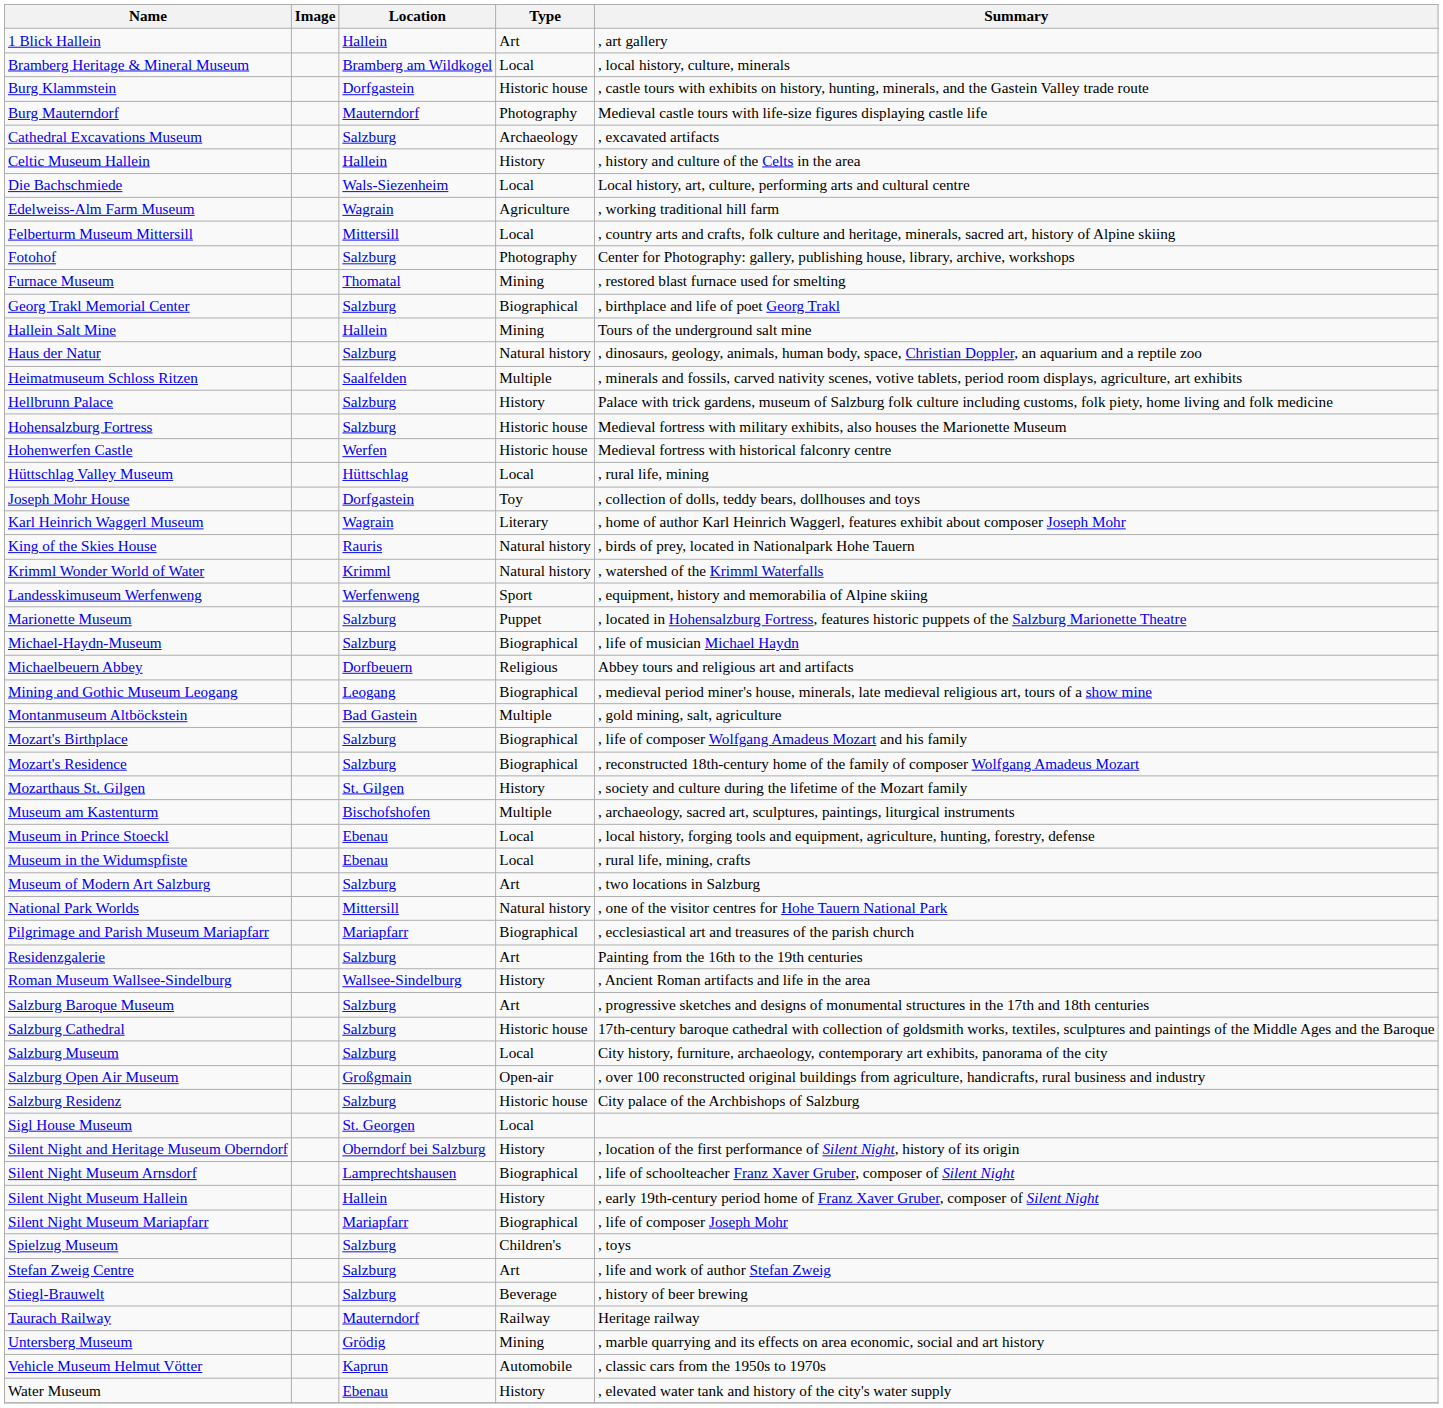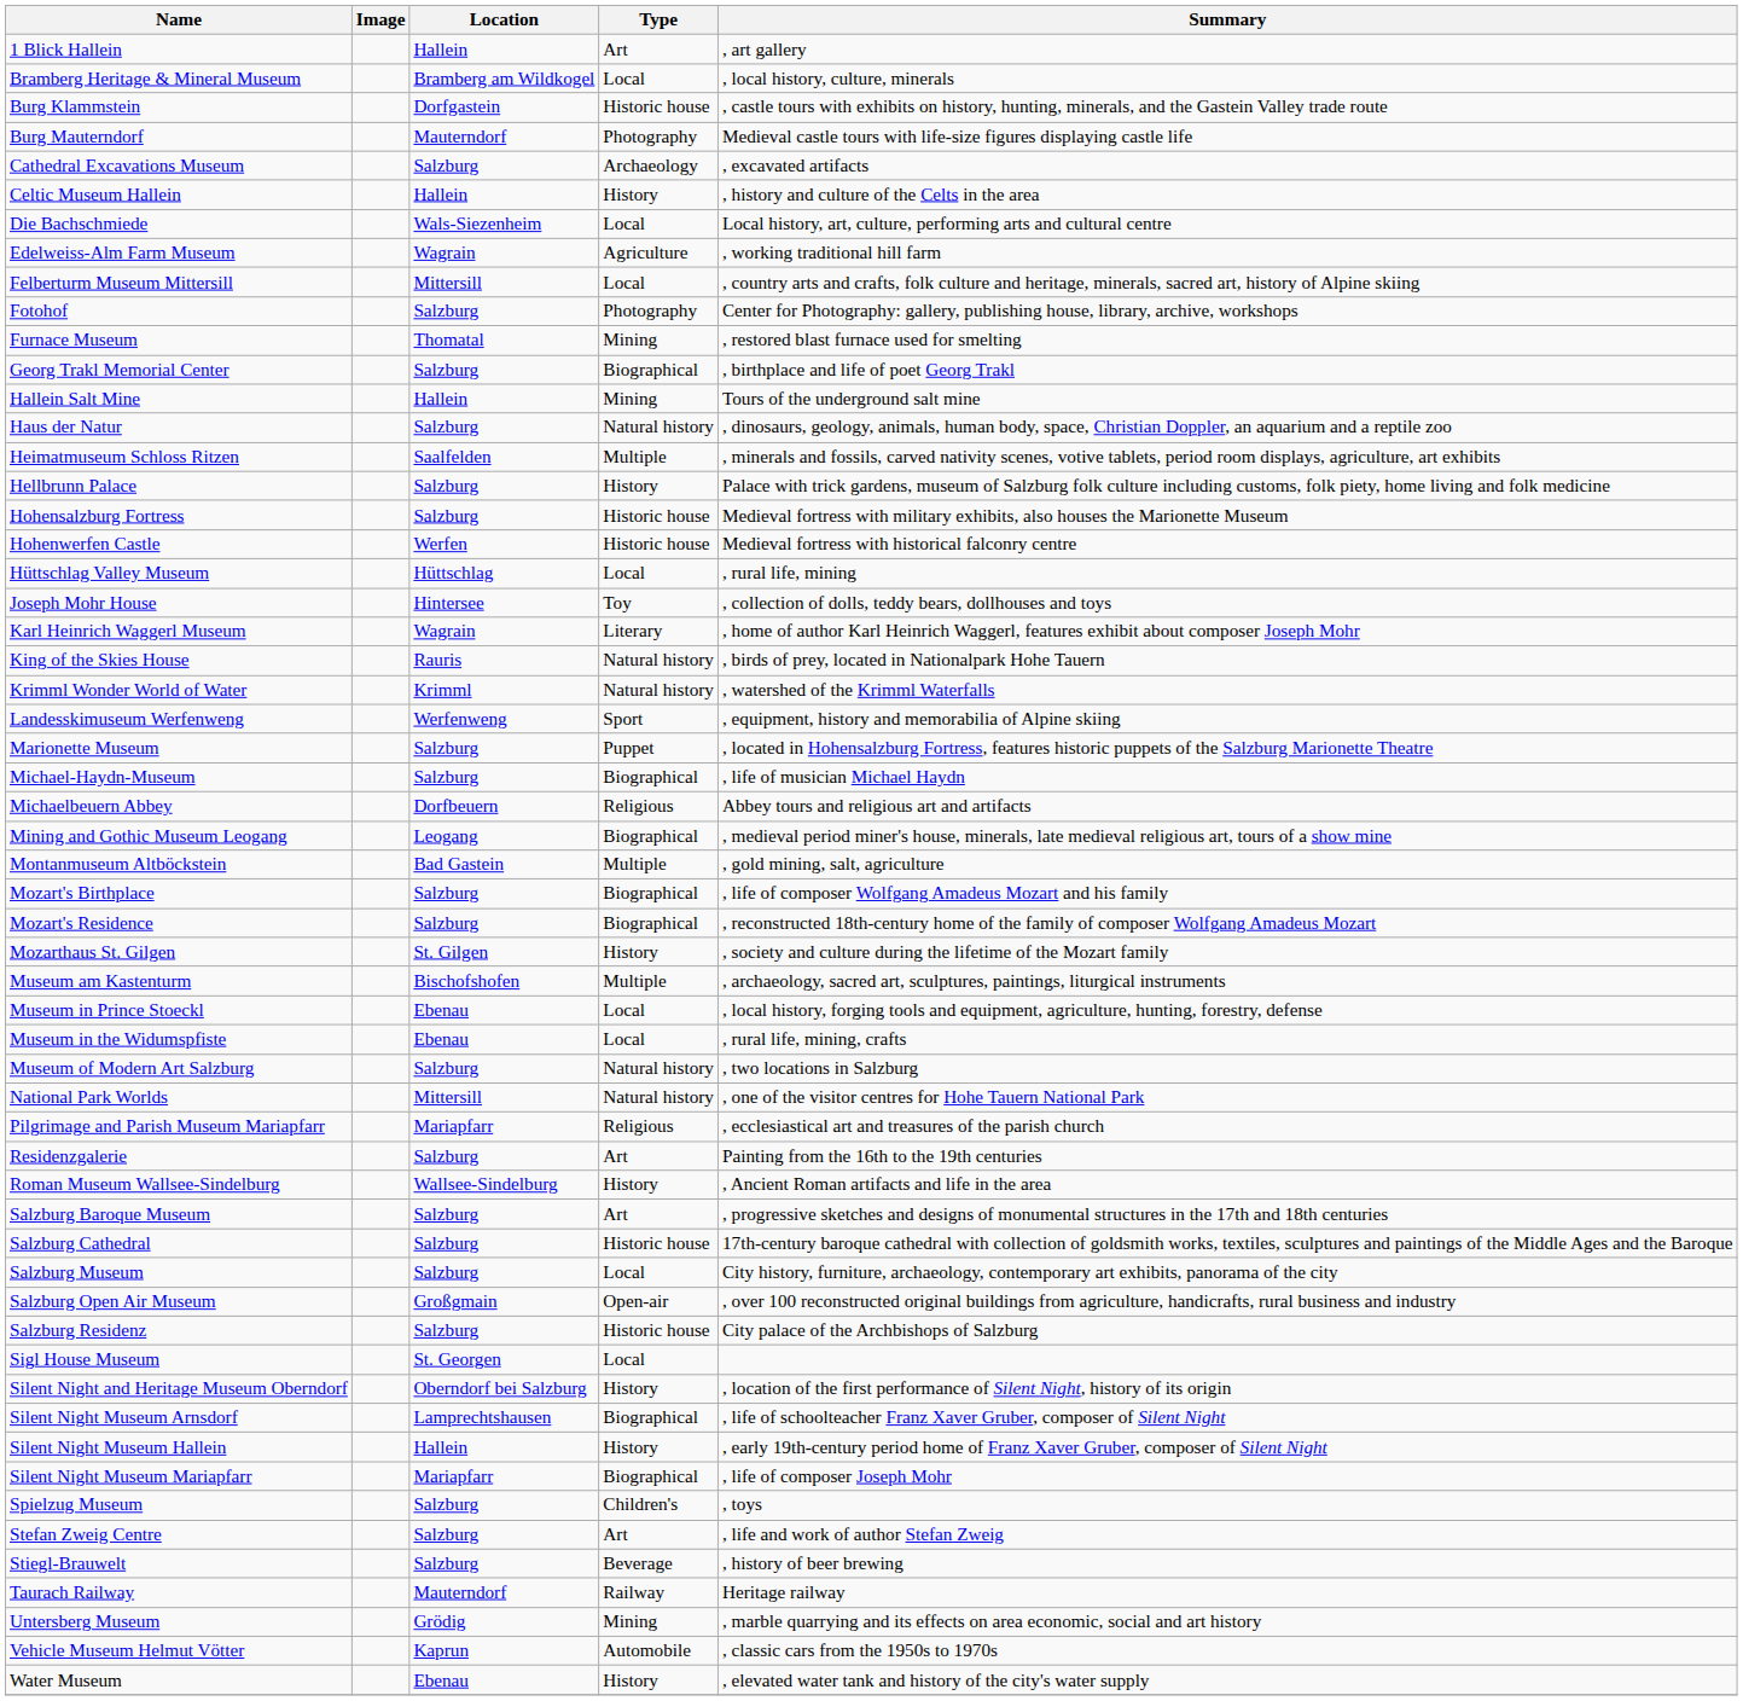Joseph Mohr House | Location: Dorfgastein -> Hintersee
Museum of Modern Art Salzburg | Type: Art -> Natural history
Pilgrimage and Parish Museum Mariapfarr | Type: Biographical -> Religious
